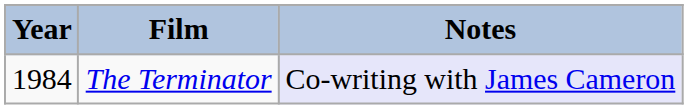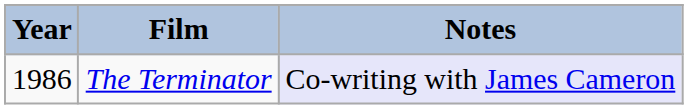The Terminator | Year: 1984 -> 1986
